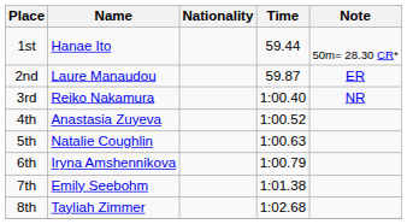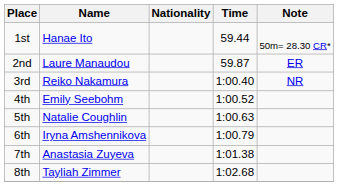4th | Name: Anastasia Zuyeva -> Emily Seebohm
7th | Name: Emily Seebohm -> Anastasia Zuyeva
